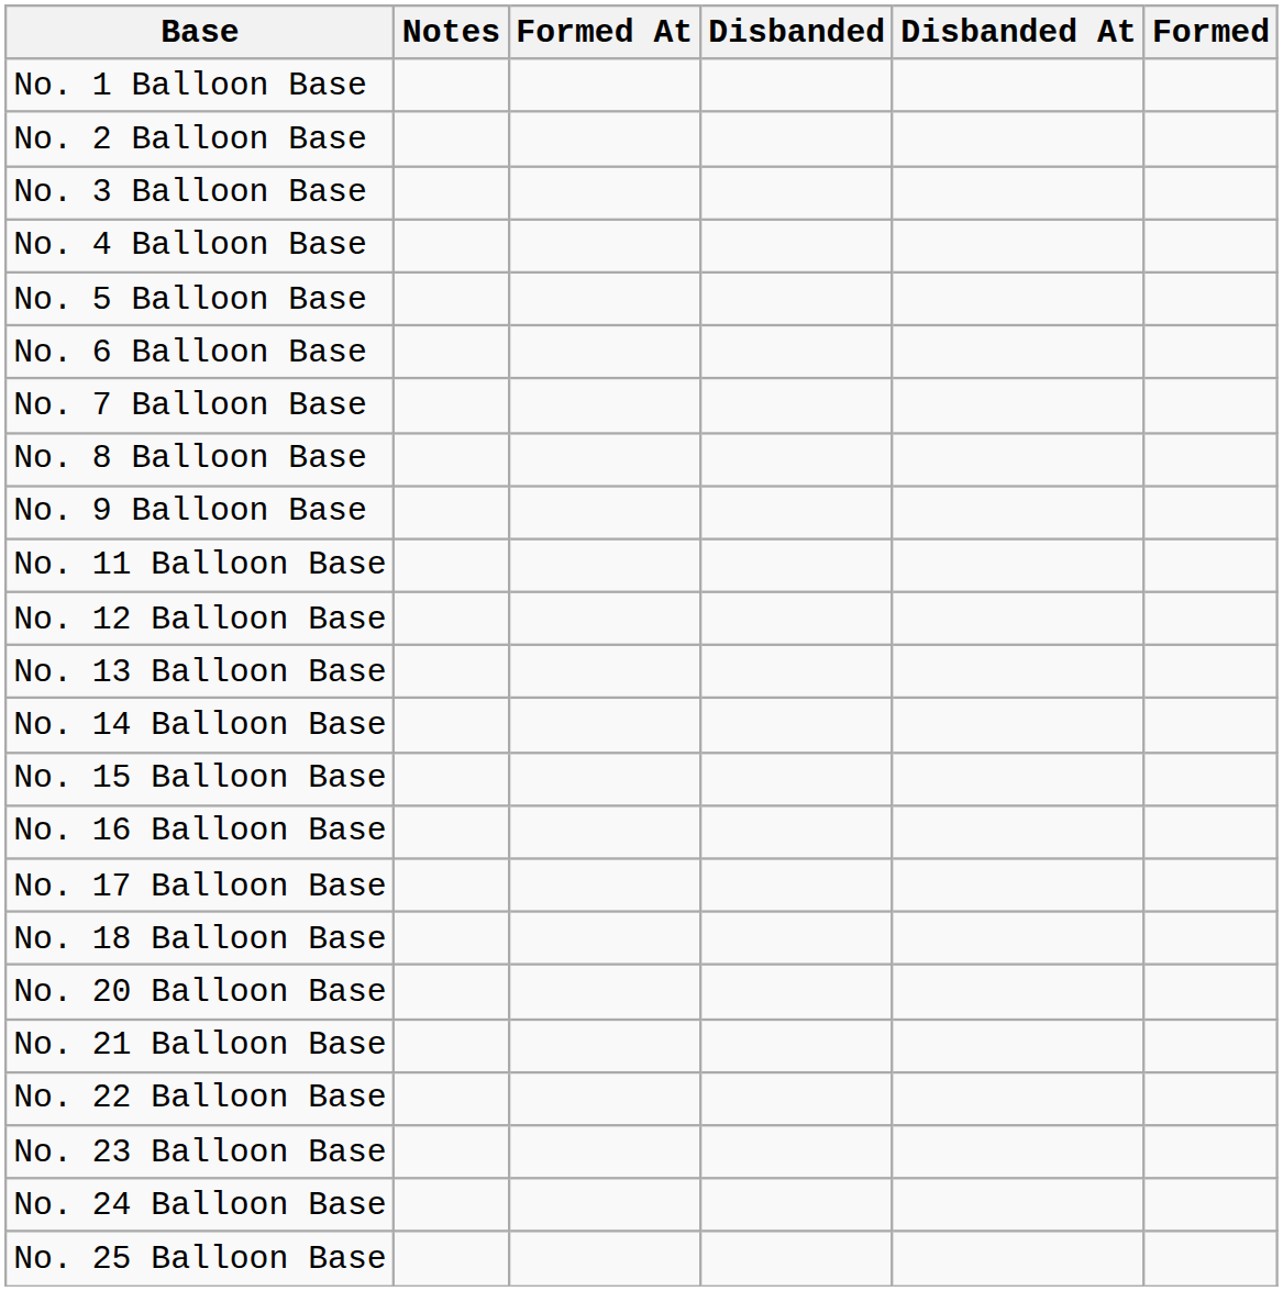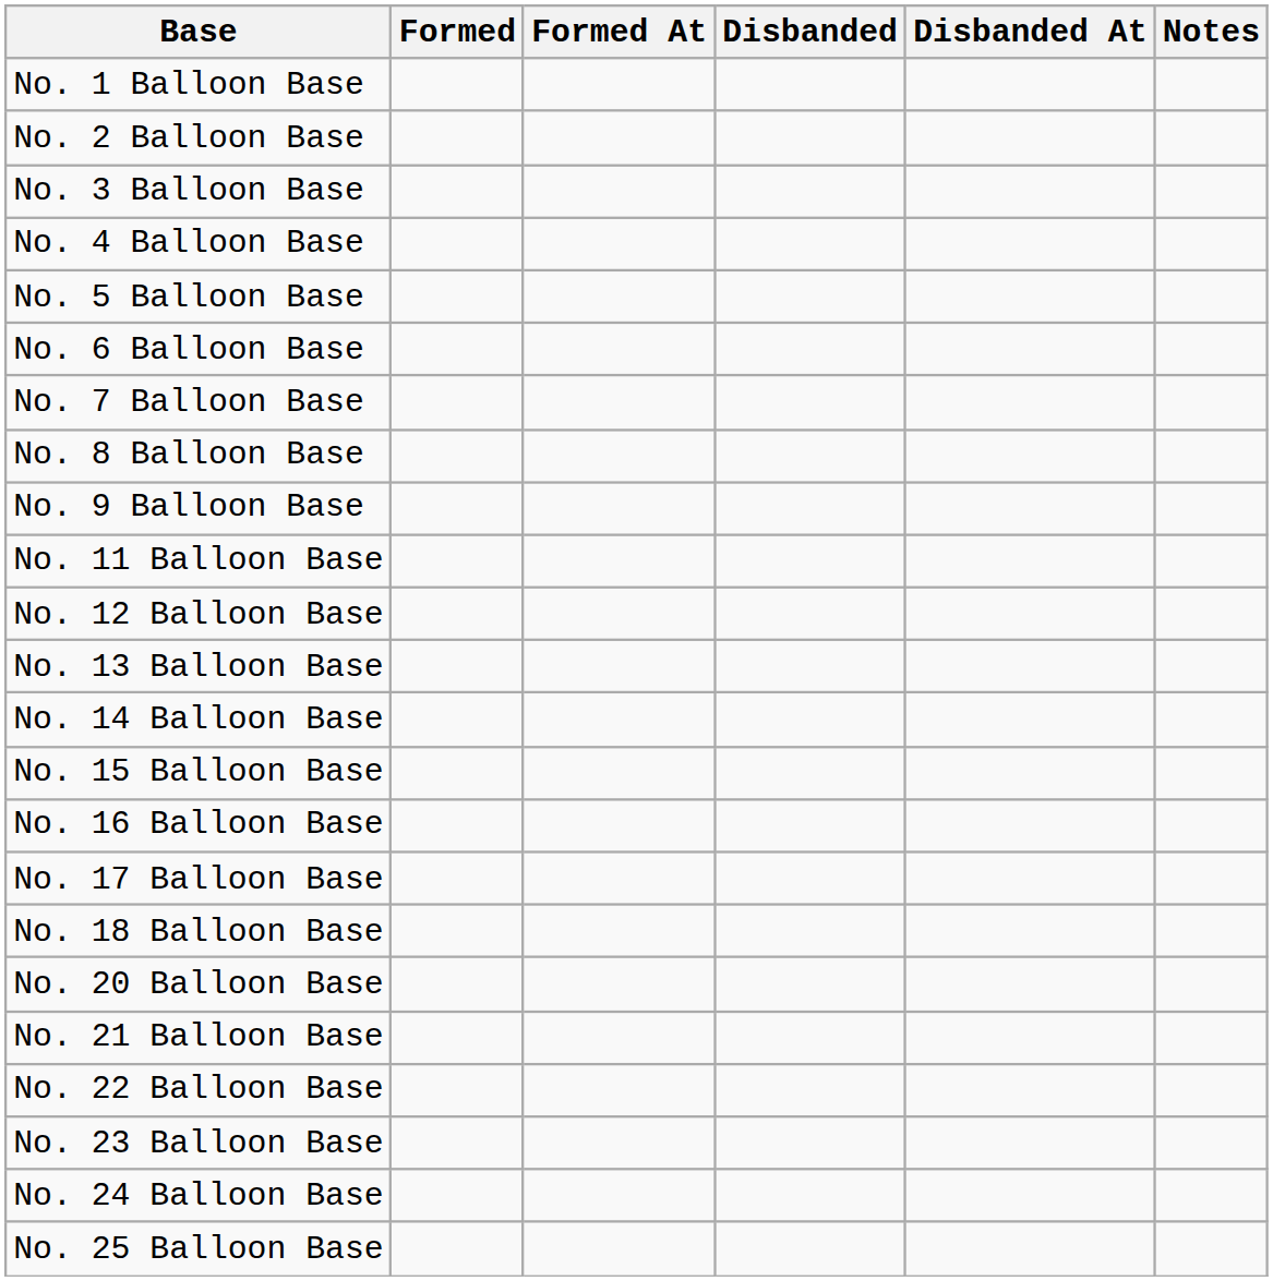columns swapped: Formed <-> Notes
